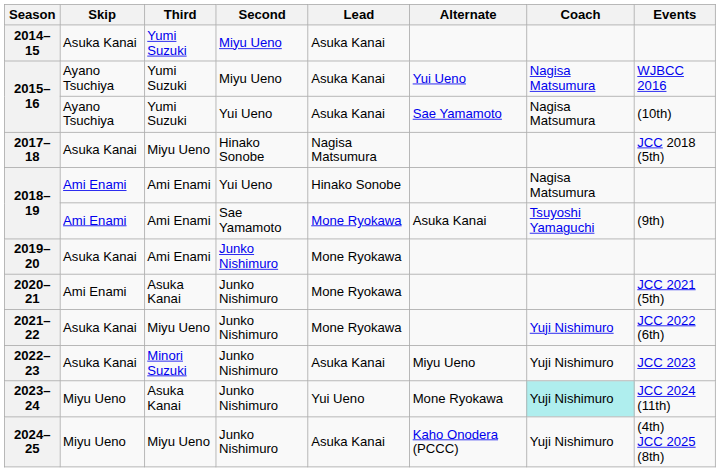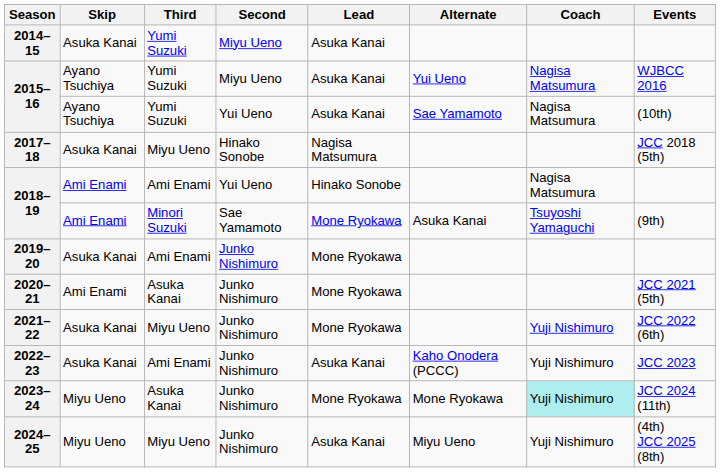2018–19 / Sae Yamamoto | Third: Ami Enami -> Minori Suzuki
2022–23 | Third: Minori Suzuki -> Ami Enami
2022–23 | Alternate: Miyu Ueno -> Kaho Onodera (PCCC)
2023–24 | Lead: Yui Ueno -> Mone Ryokawa
2024–25 | Alternate: Kaho Onodera (PCCC) -> Miyu Ueno
